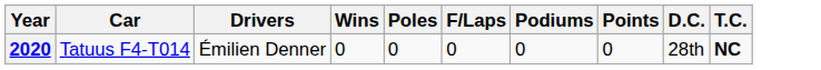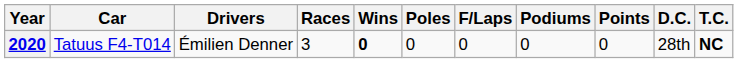+ column: Races | 3
2020 | Wins: normal -> bold
